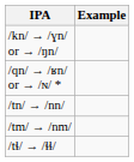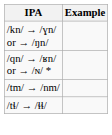- row: /tn/ → /nn/
